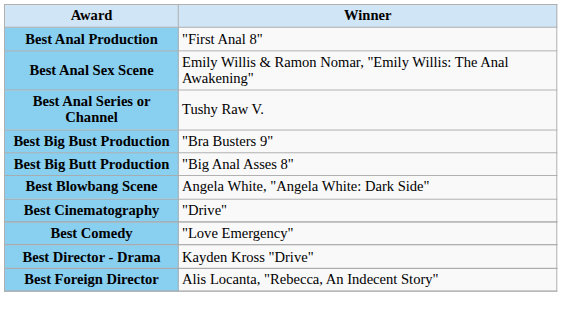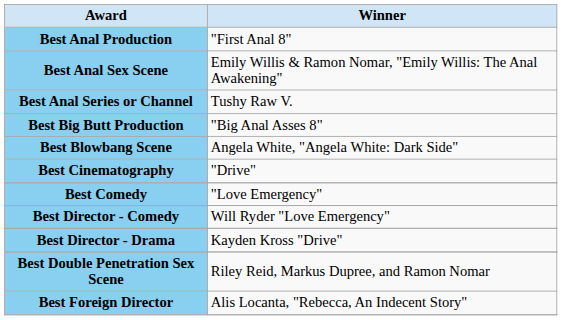- row: Best Big Bust Production | "Bra Busters 9"
+ row: Best Director - Comedy | Will Ryder "Love Emergency"
+ row: Best Double Penetration Sex Scene | Riley Reid, Markus Dupree, and Ramon Nomar
